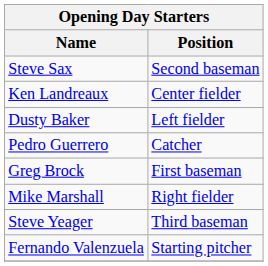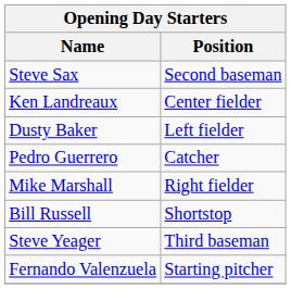- row: Greg Brock | First baseman
+ row: Bill Russell | Shortstop
